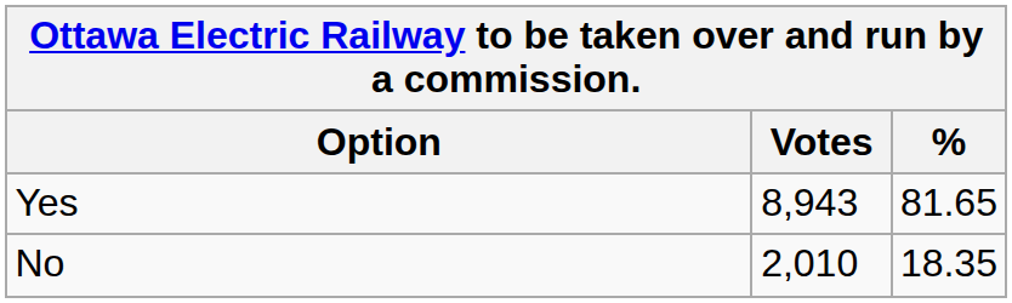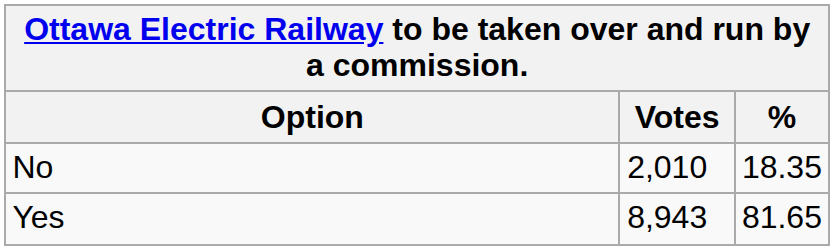rows swapped: Yes <-> No
